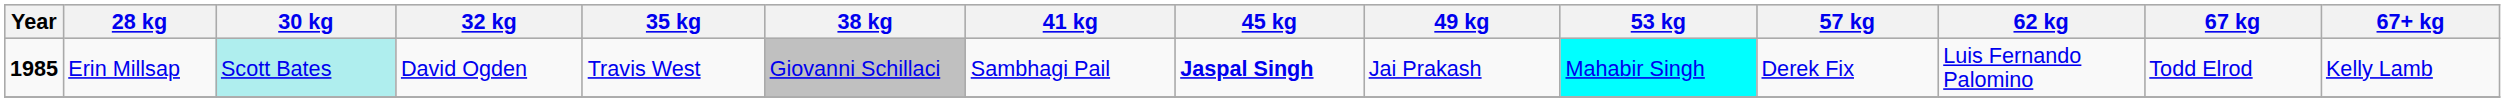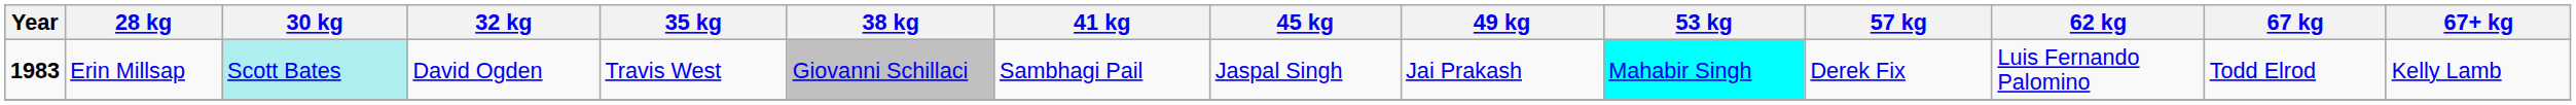Erin Millsap | Year: 1985 -> 1983
Erin Millsap | 45 kg: bold -> normal
